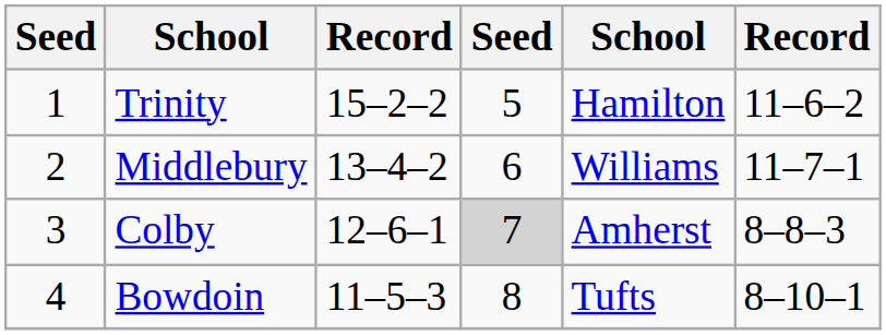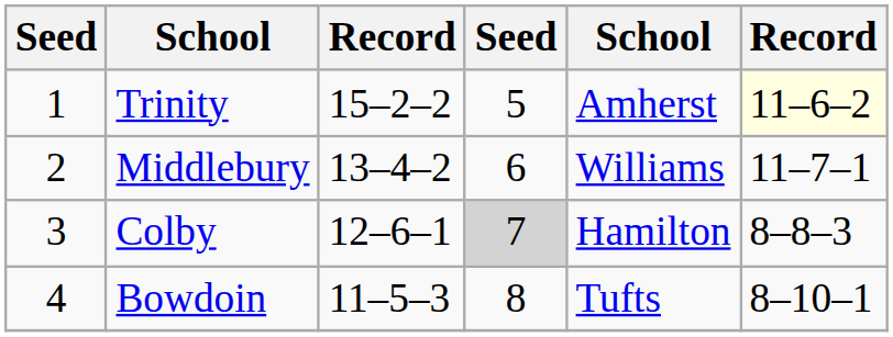Trinity | column 5: Hamilton -> Amherst
Trinity | column 6: no background -> lightyellow background
Colby | column 5: Amherst -> Hamilton
